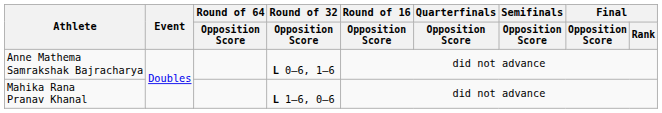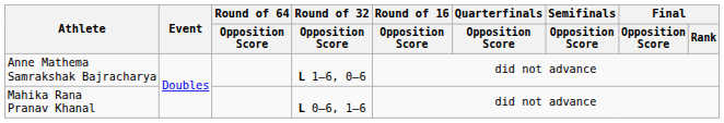Anne Mathema Samrakshak Bajracharya | Round of 32 / Opposition Score: L 0–6, 1–6 -> L 1–6, 0–6
Mahika Rana Pranav Khanal | Round of 32 / Opposition Score: L 1–6, 0–6 -> L 0–6, 1–6
